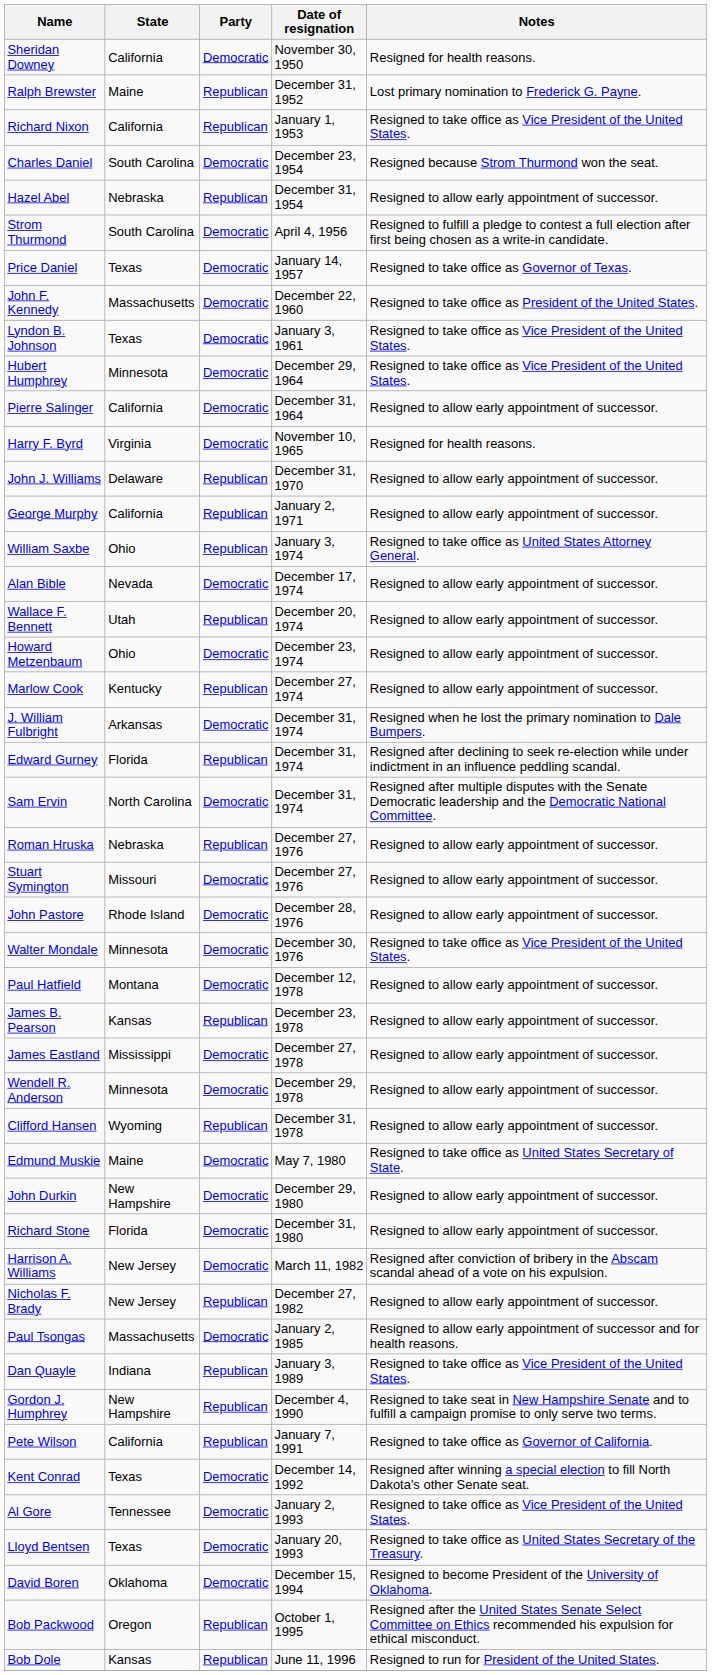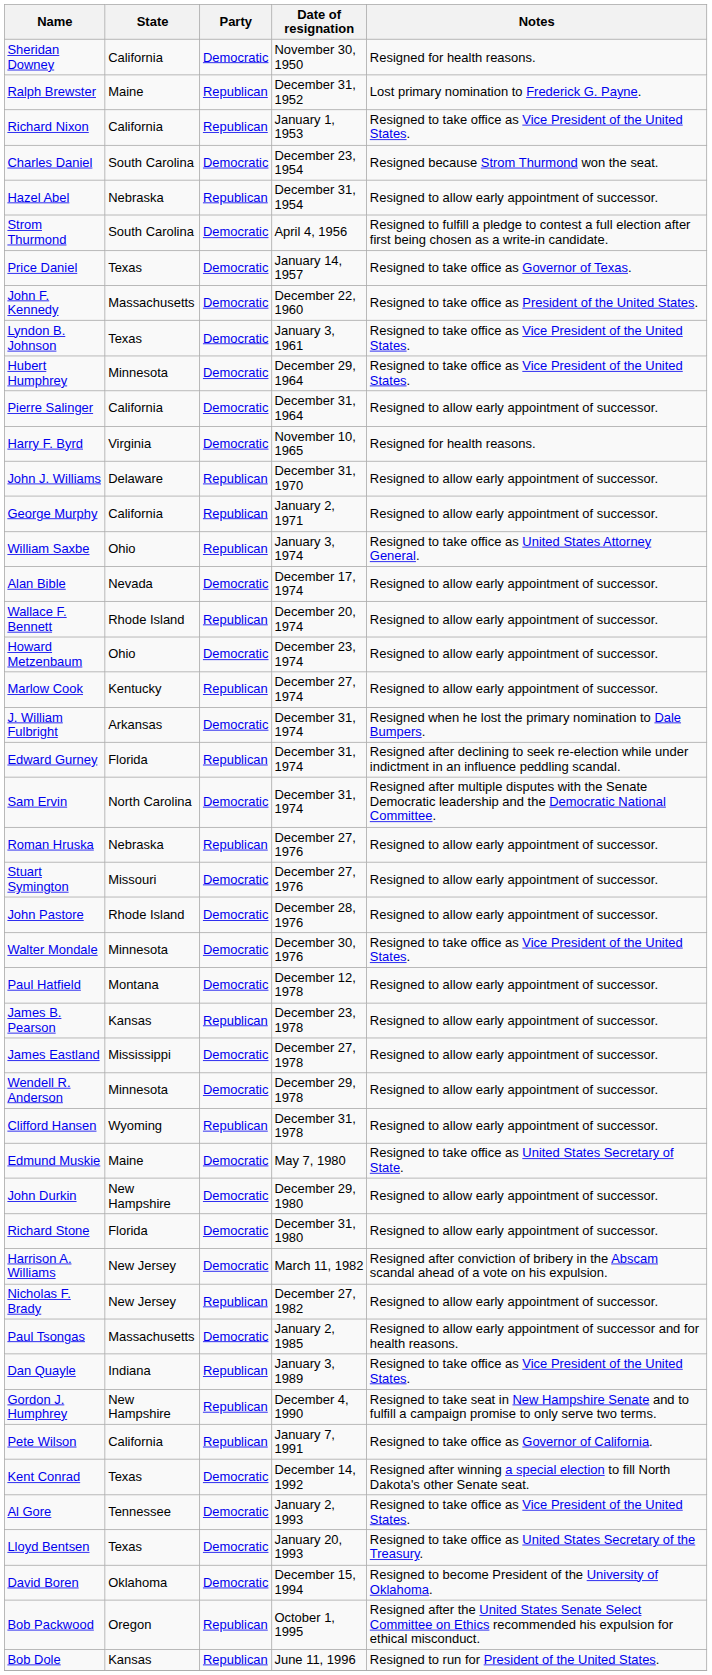Wallace F. Bennett | State: Utah -> Rhode Island
